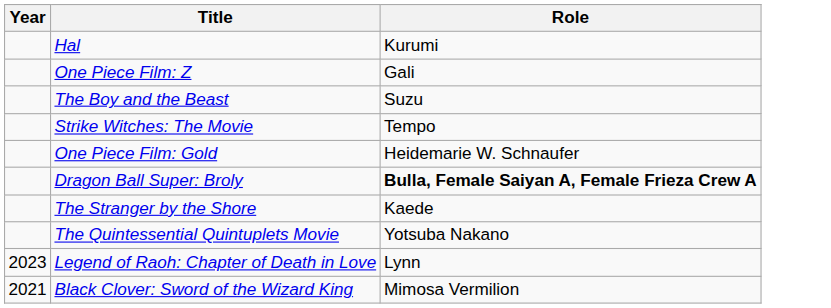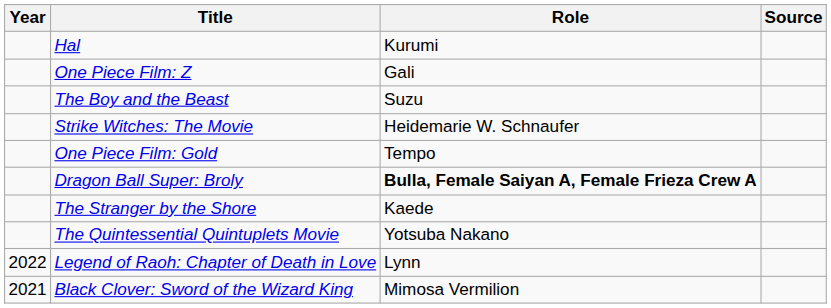+ column: Source
Strike Witches: The Movie | Role: Tempo -> Heidemarie W. Schnaufer
One Piece Film: Gold | Role: Heidemarie W. Schnaufer -> Tempo
Legend of Raoh: Chapter of Death in Love | Year: 2023 -> 2022
